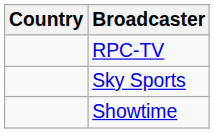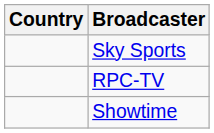rows swapped: RPC-TV <-> Sky Sports
